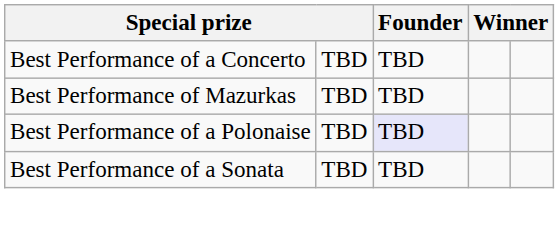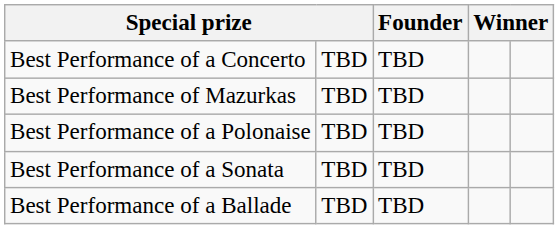Best Performance of a Polonaise | Founder: lavender background -> no background
+ row: Best Performance of a Ballade | TBD | TBD
